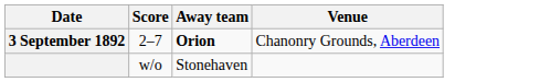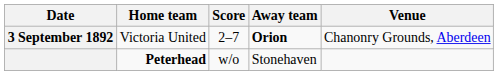+ column: Home team | Victoria United | Peterhead
